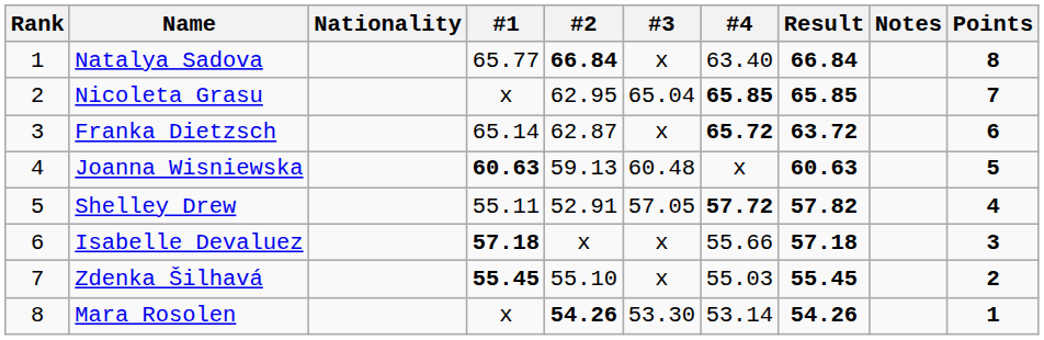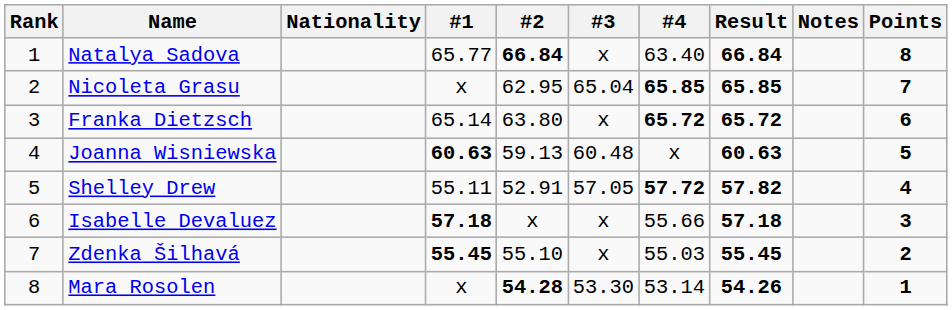Franka Dietzsch | #2: 62.87 -> 63.80
Franka Dietzsch | Result: 63.72 -> 65.72
Mara Rosolen | #2: 54.26 -> 54.28
